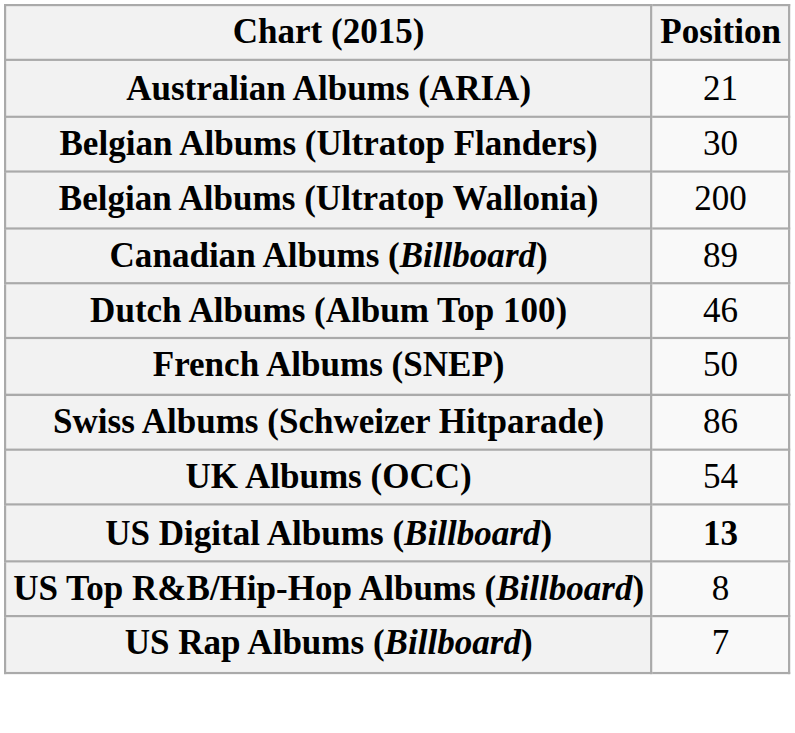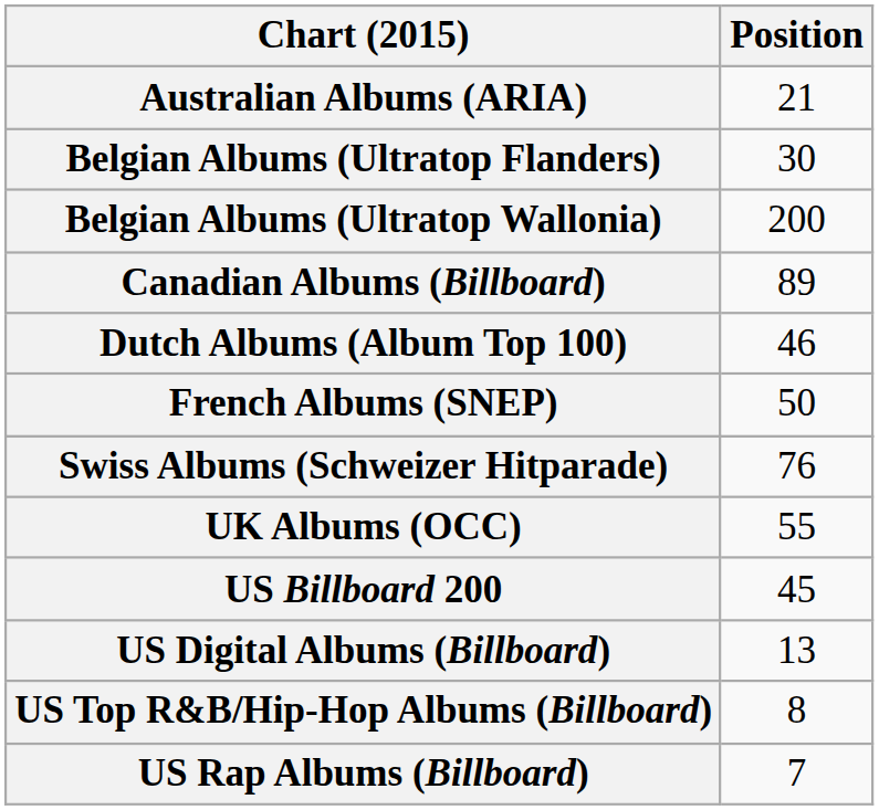Swiss Albums (Schweizer Hitparade) | Position: 86 -> 76
UK Albums (OCC) | Position: 54 -> 55
+ row: US Billboard 200 | 45
US Digital Albums (Billboard) | Position: bold -> normal
